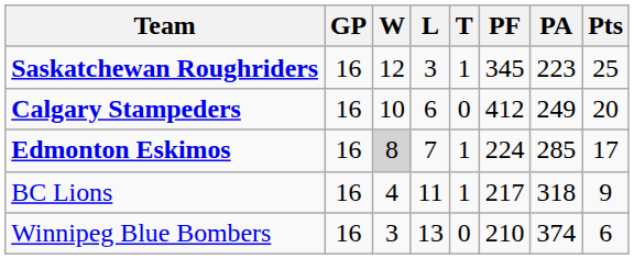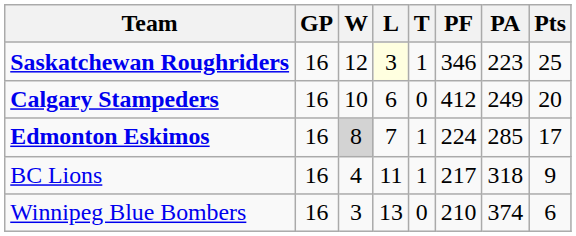Saskatchewan Roughriders | L: no background -> lightyellow background
Saskatchewan Roughriders | PF: 345 -> 346
